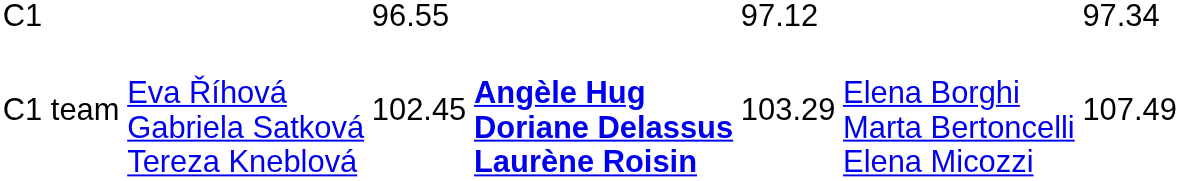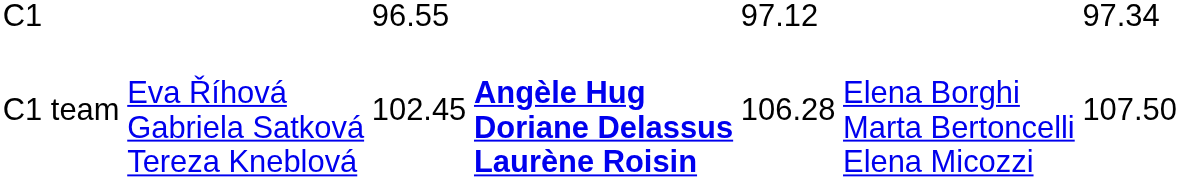C1 team | column 5: 103.29 -> 106.28
C1 team | column 7: 107.49 -> 107.50
